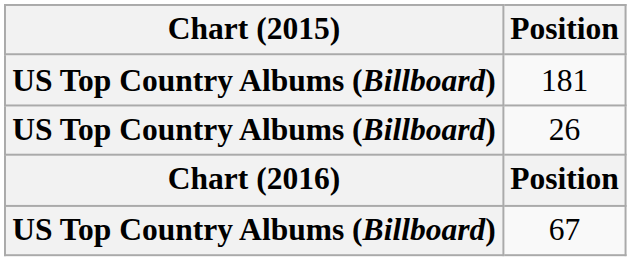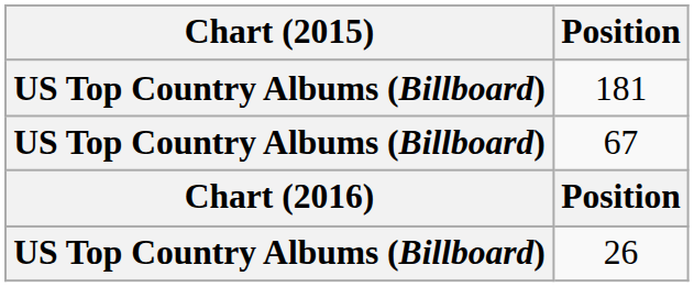rows swapped: 26 <-> 67
